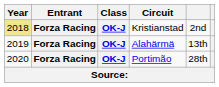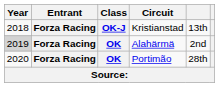Kristianstad | Year: khaki background -> no background
Kristianstad | column 5: 2nd -> 13th
Alahärmä | Year: no background -> lightgrey background
Alahärmä | Class: OK-J -> OK
Alahärmä | column 5: 13th -> 2nd
Portimão | Class: OK-J -> OK
